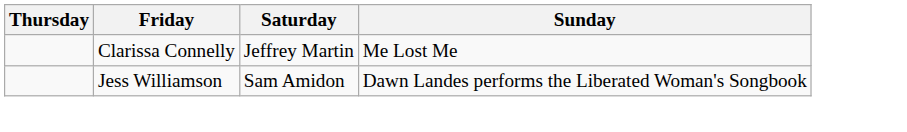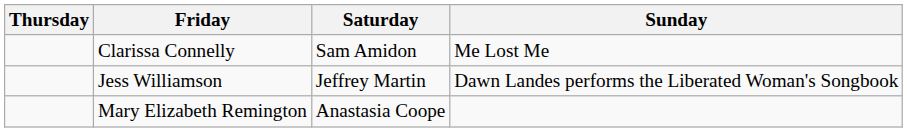Clarissa Connelly | Saturday: Jeffrey Martin -> Sam Amidon
Jess Williamson | Saturday: Sam Amidon -> Jeffrey Martin
+ row: Mary Elizabeth Remington | Anastasia Coope
